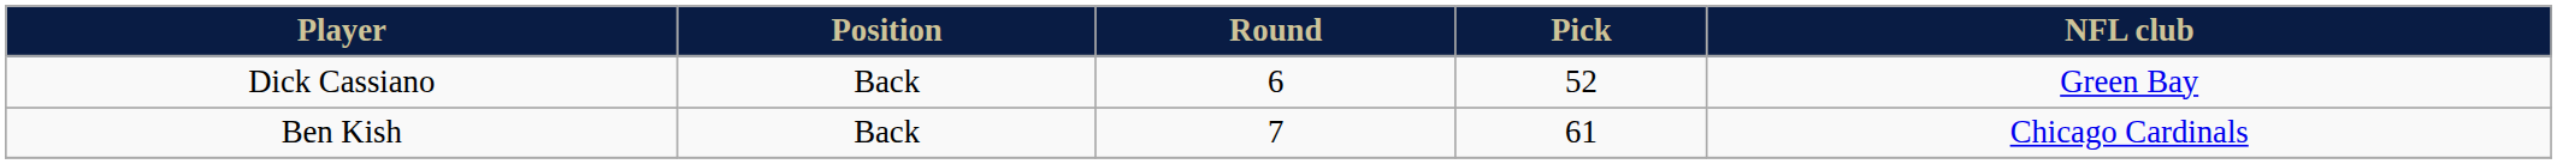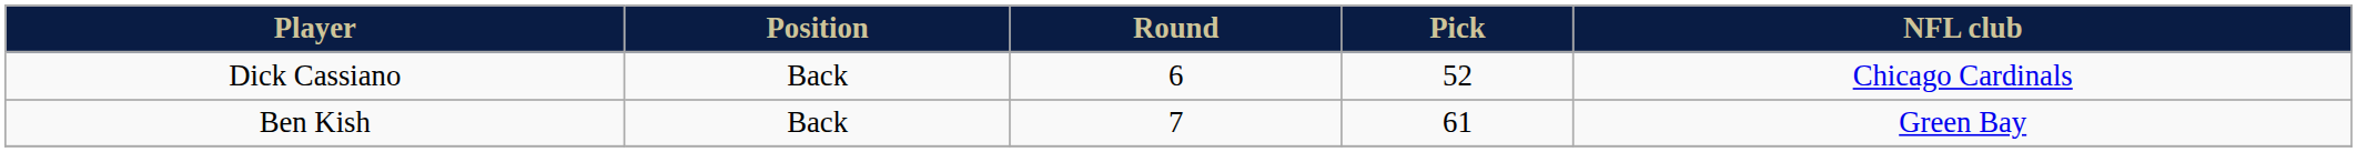Dick Cassiano | NFL club: Green Bay -> Chicago Cardinals
Ben Kish | NFL club: Chicago Cardinals -> Green Bay
